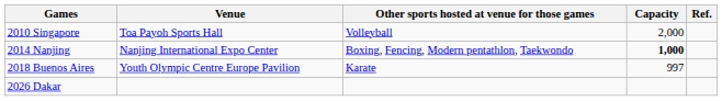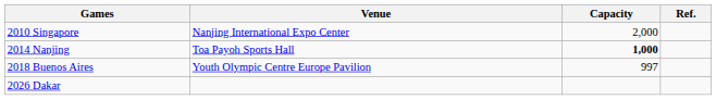- column: Other sports hosted at venue for those games | Volleyball | Boxing, Fencing, Modern pentathlon, Taekwondo | Karate
2010 Singapore | Venue: Toa Payoh Sports Hall -> Nanjing International Expo Center
2014 Nanjing | Venue: Nanjing International Expo Center -> Toa Payoh Sports Hall
